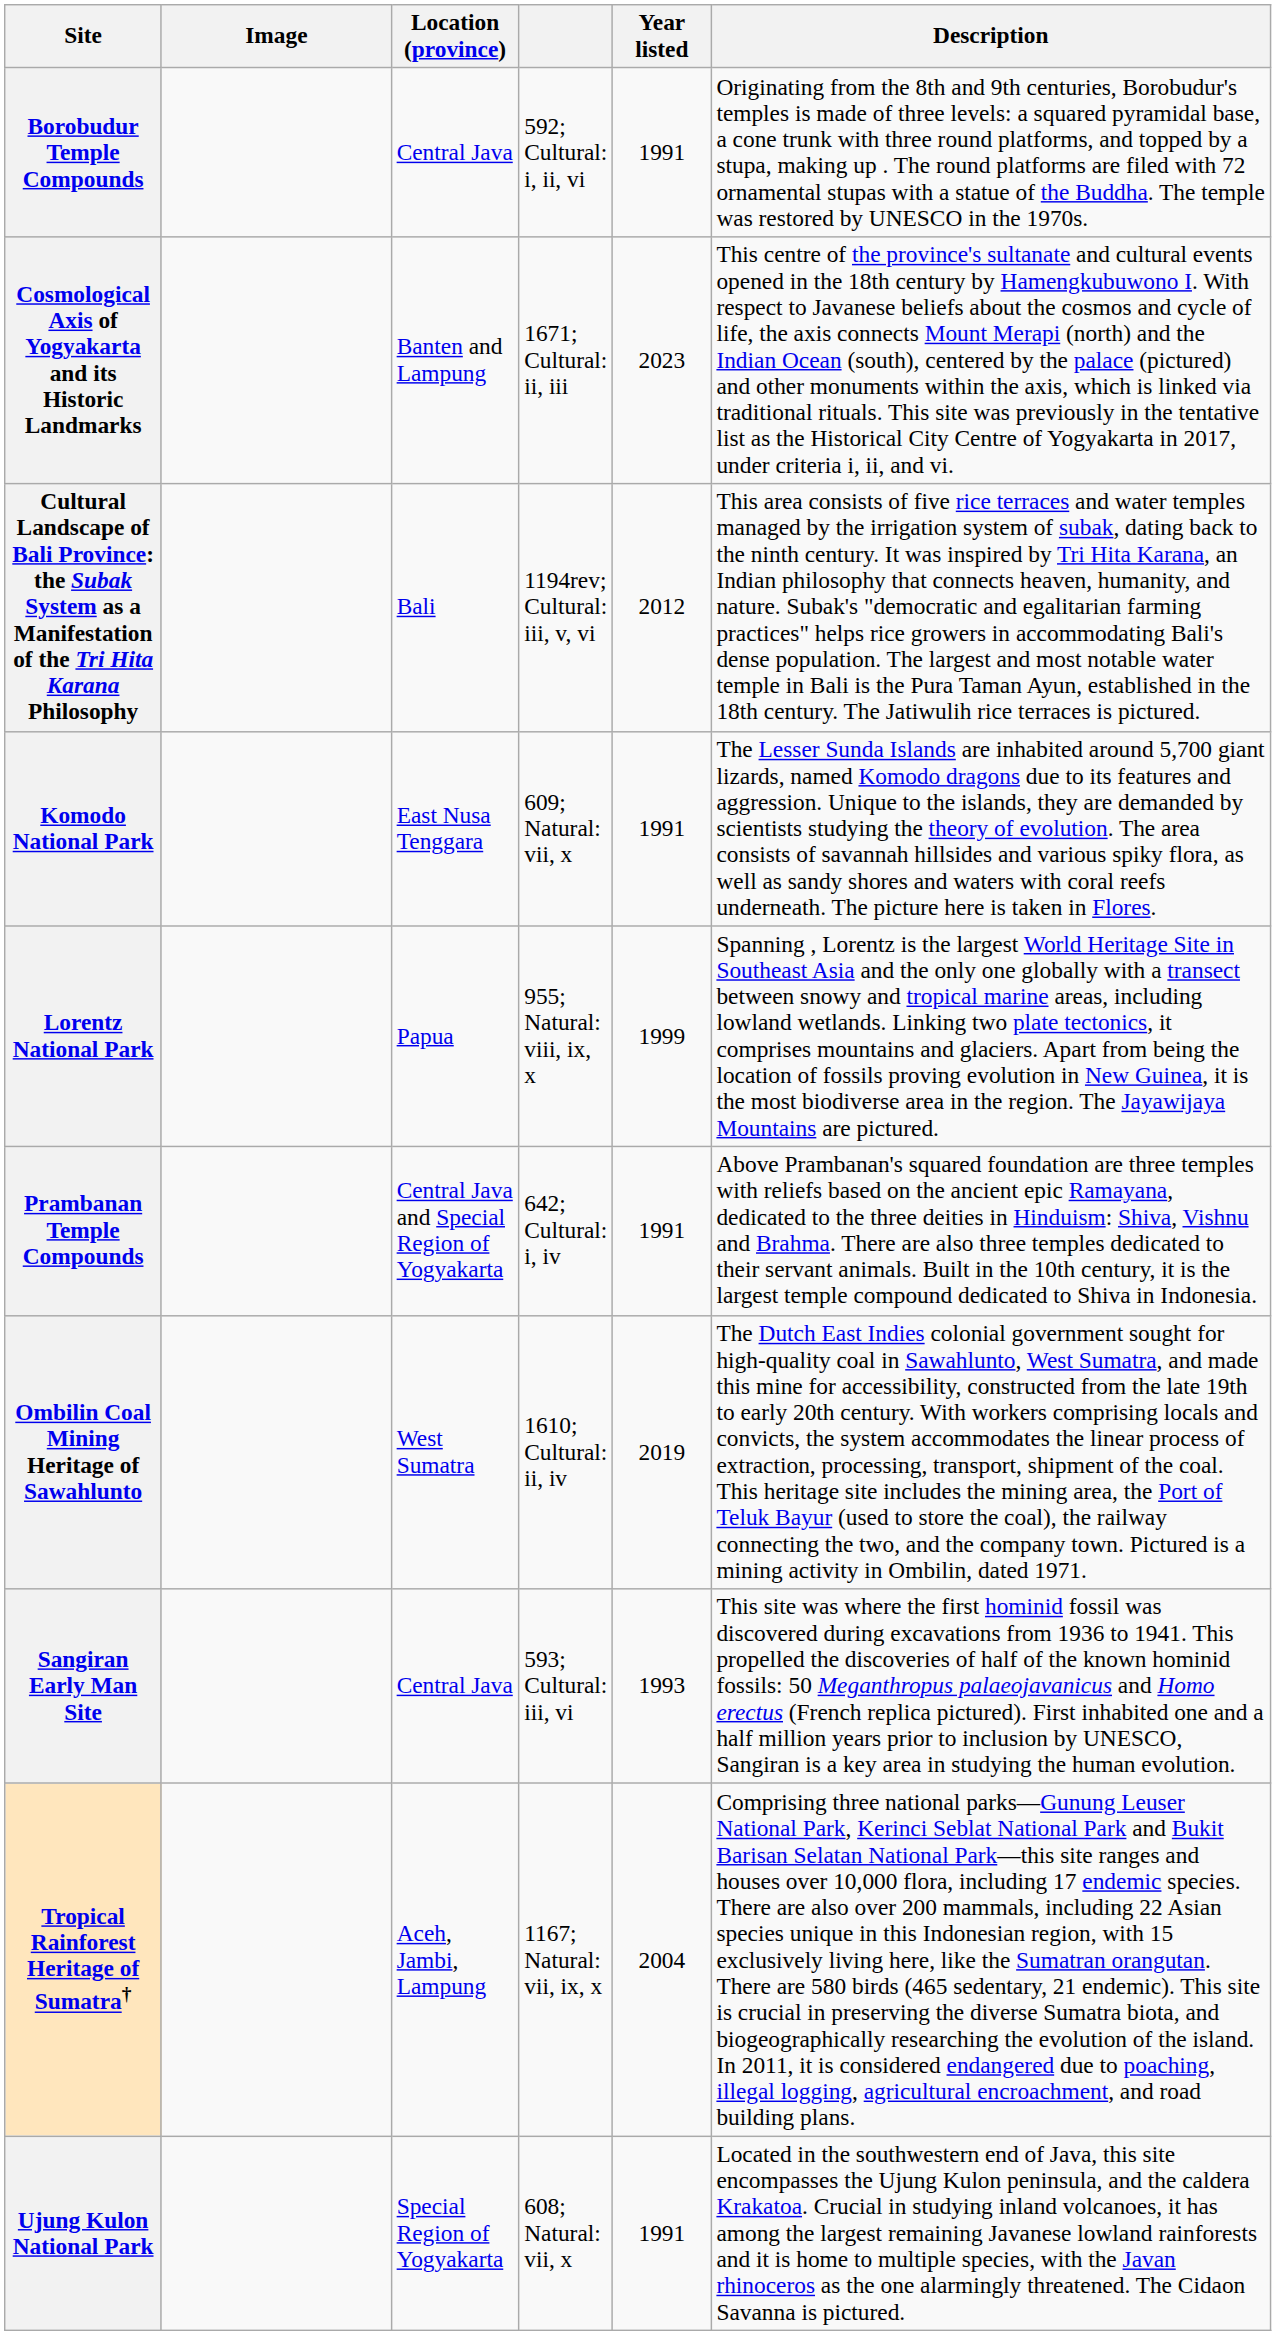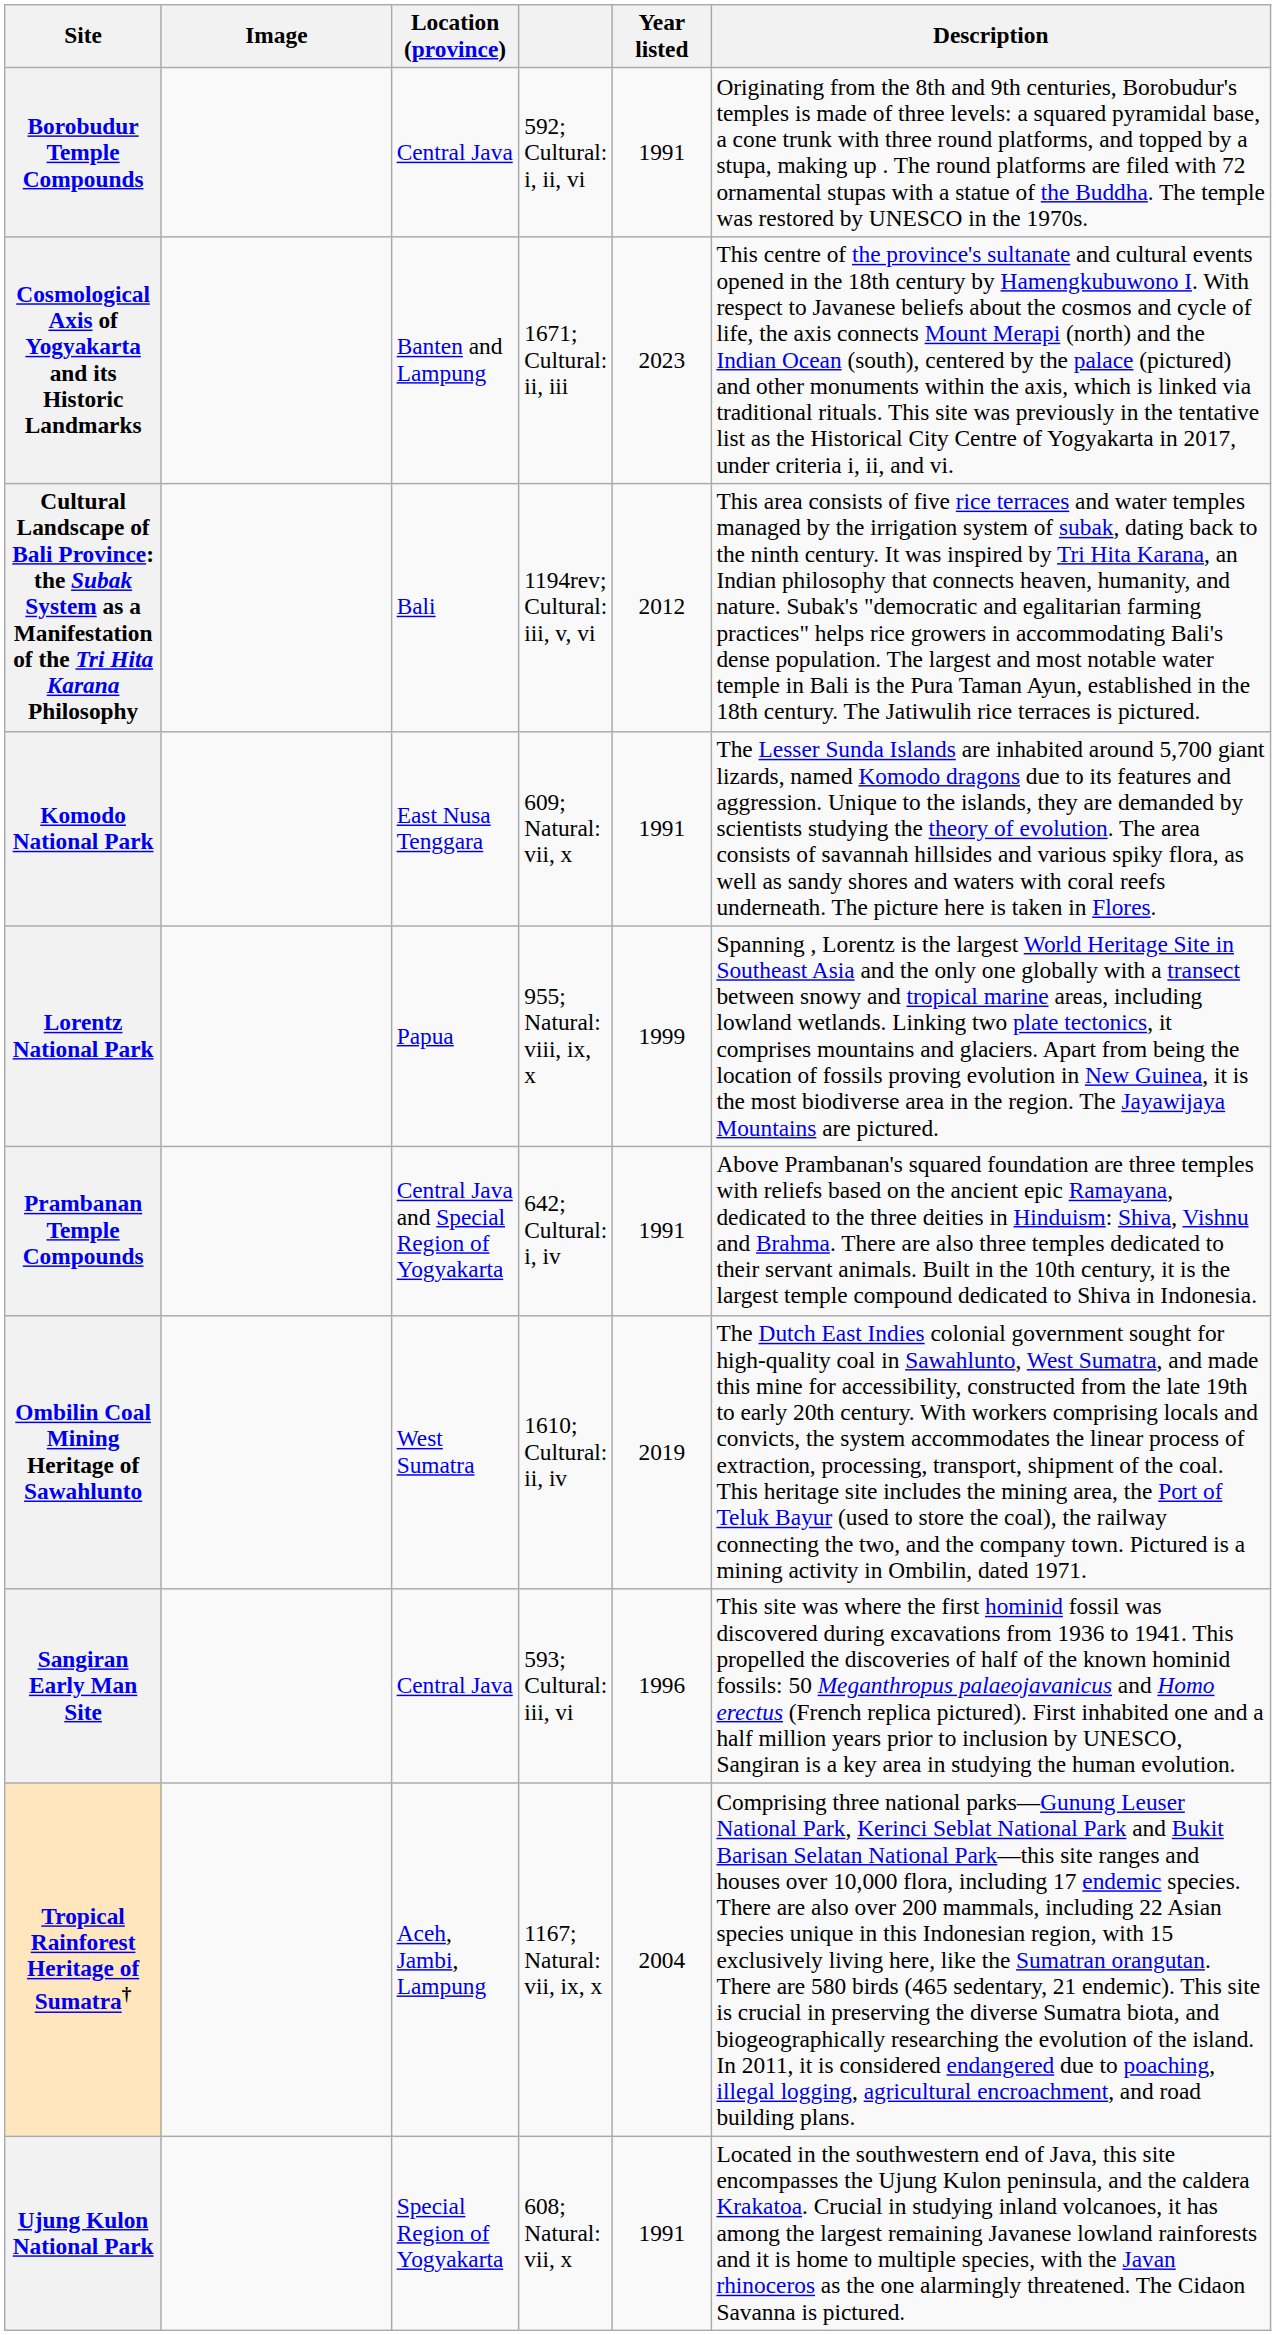Sangiran Early Man Site | Year listed: 1993 -> 1996
